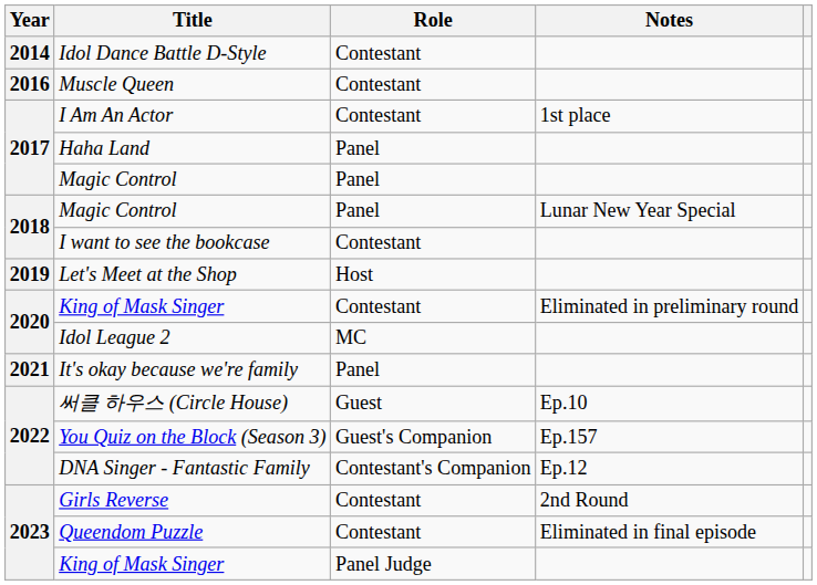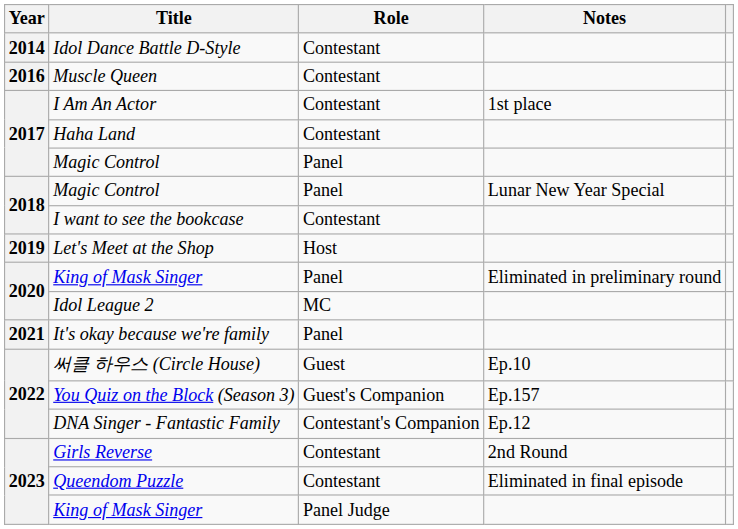Haha Land | Role: Panel -> Contestant
2020 / King of Mask Singer | Role: Contestant -> Panel
